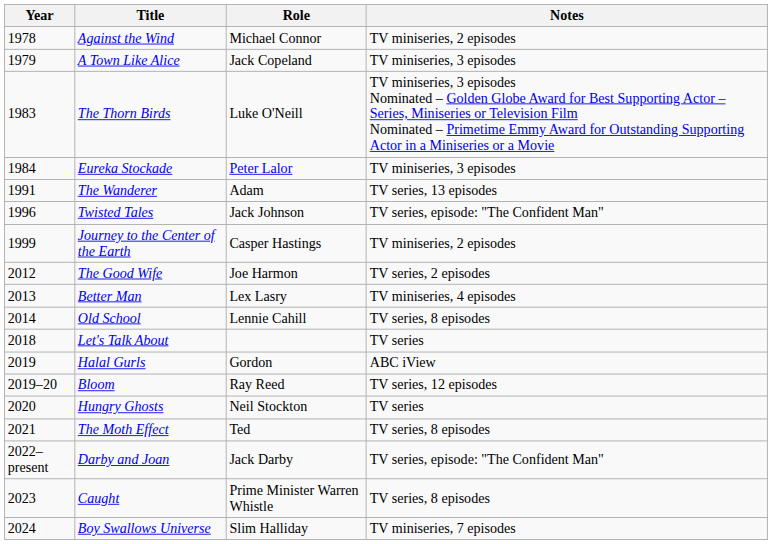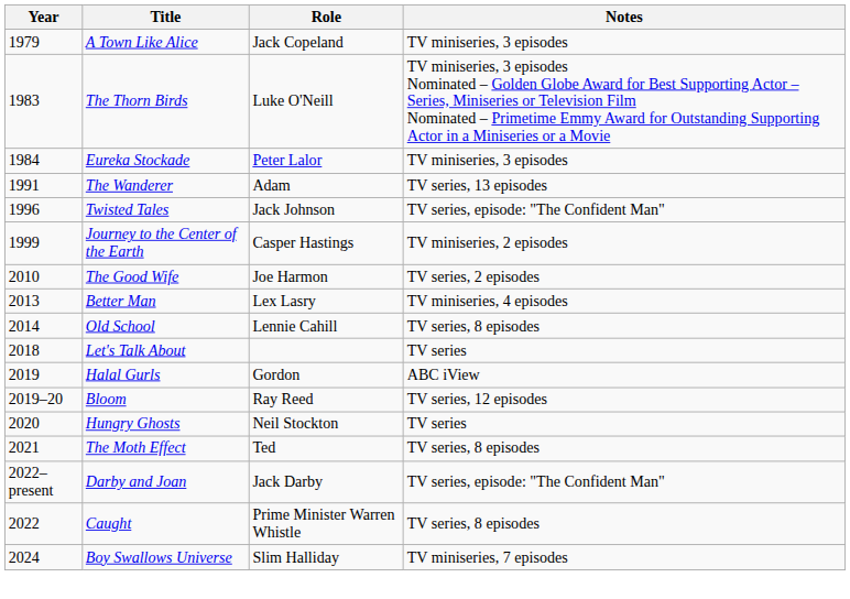- row: 1978 | Against the Wind | Michael Connor | TV miniseries, 2 episodes
The Good Wife | Year: 2012 -> 2010
Caught | Year: 2023 -> 2022
